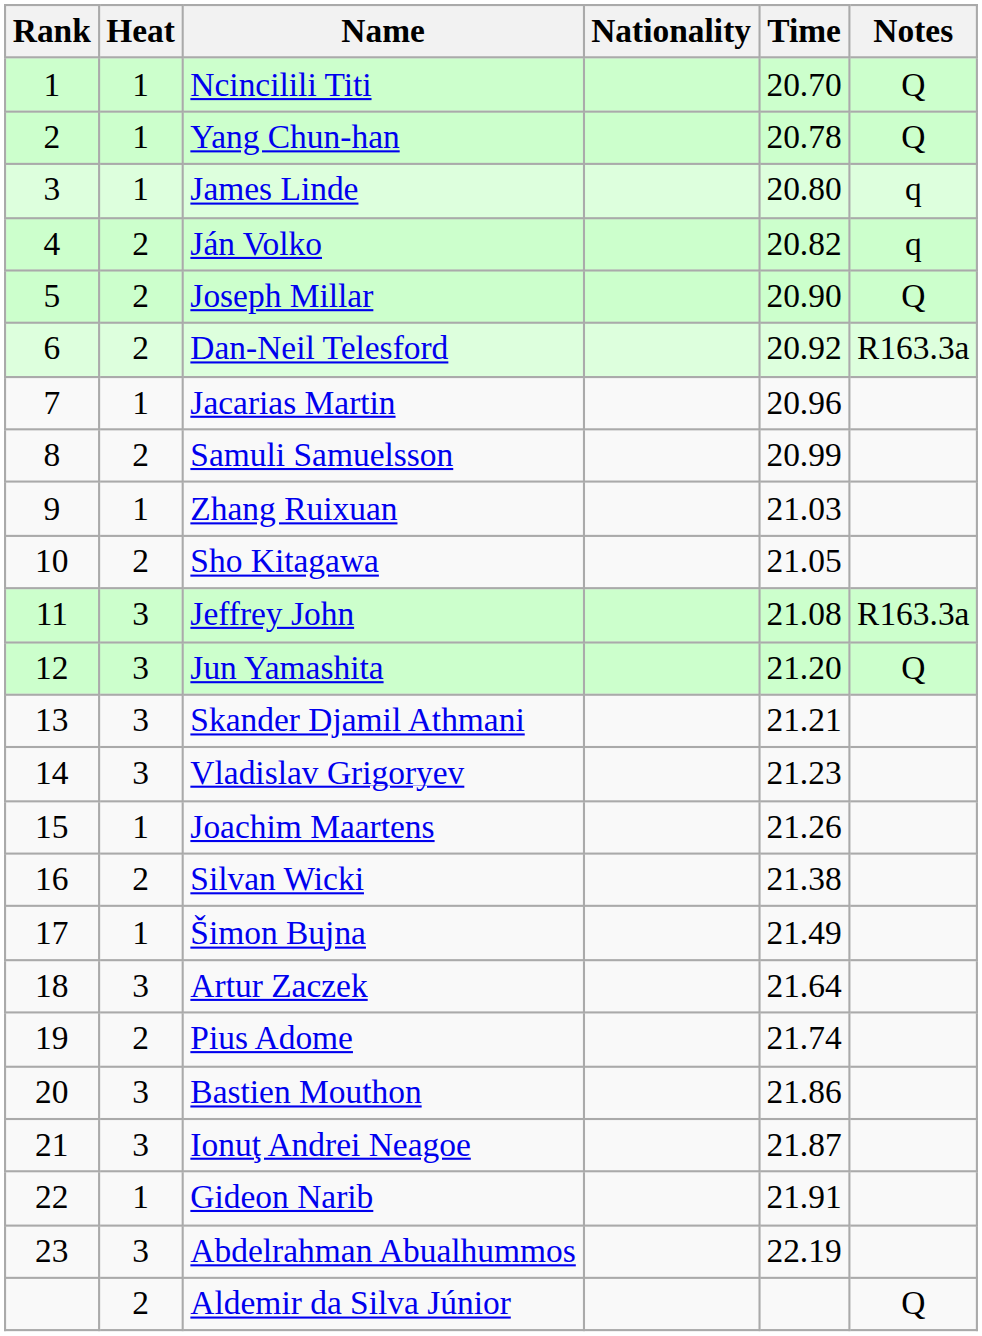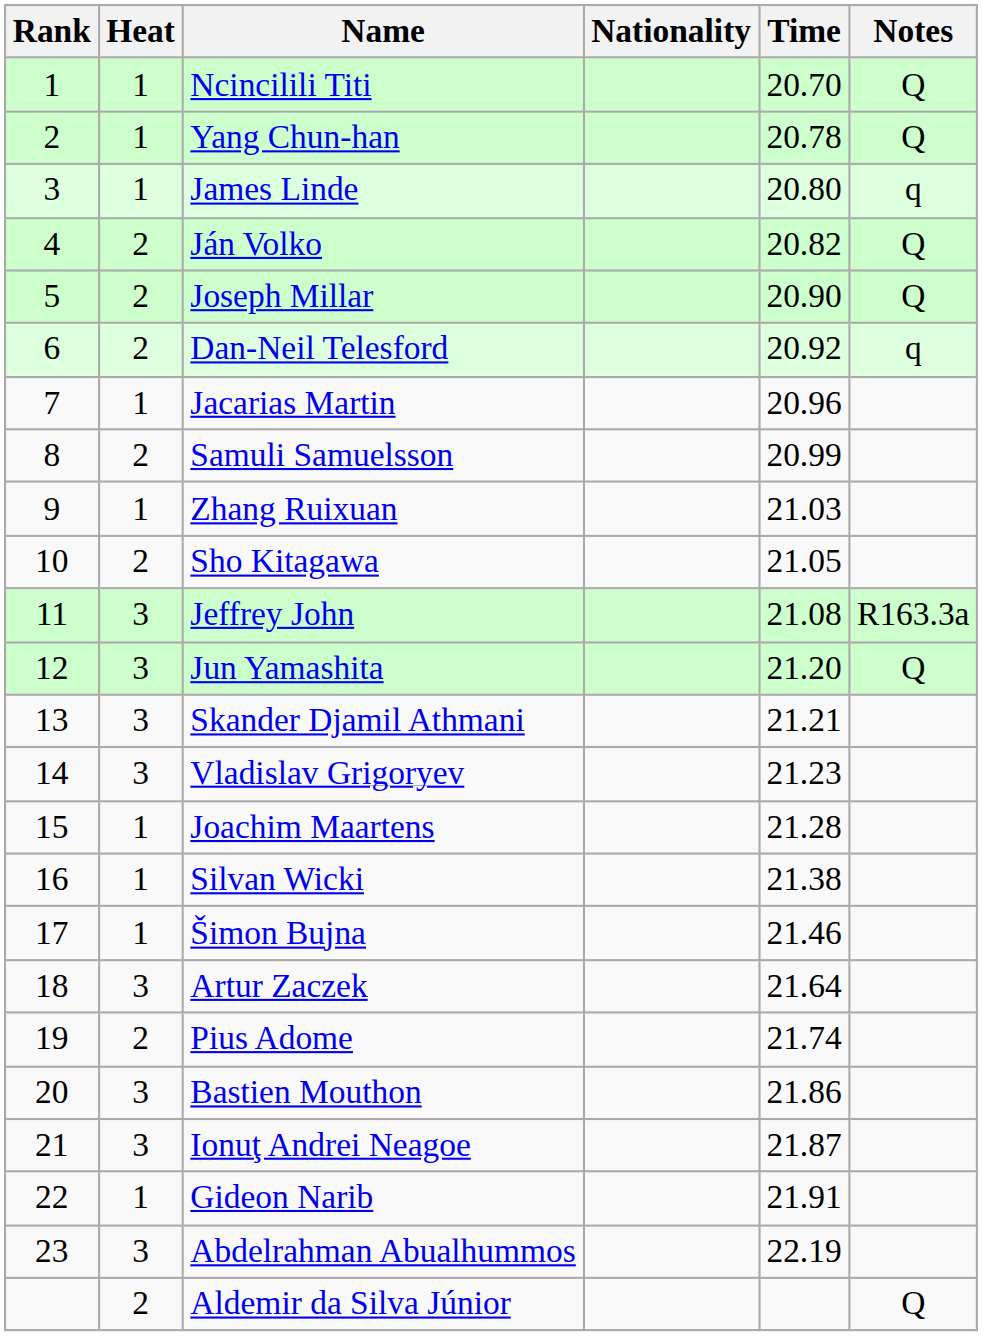Ján Volko | Notes: q -> Q
Dan-Neil Telesford | Notes: R163.3a -> q
Joachim Maartens | Time: 21.26 -> 21.28
Silvan Wicki | Heat: 2 -> 1
Šimon Bujna | Time: 21.49 -> 21.46
